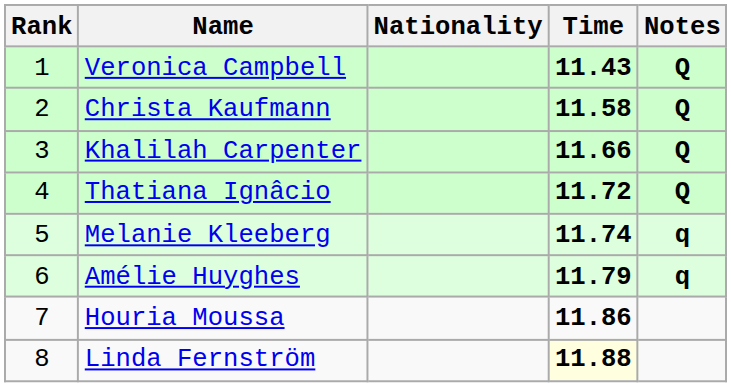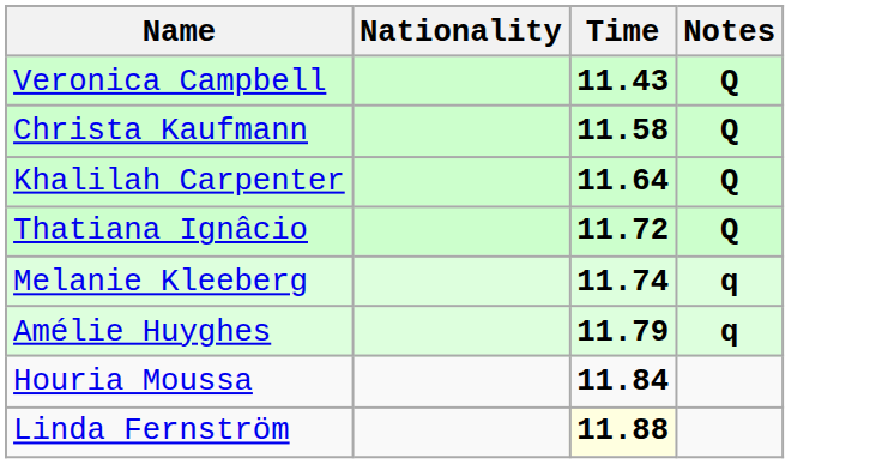- column: Rank | 1 | 2 | 3 | 4 | 5 | 6 | 7 | 8
Khalilah Carpenter | Time: 11.66 -> 11.64
Houria Moussa | Time: 11.86 -> 11.84
